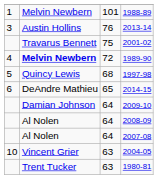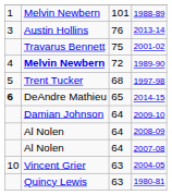1997-98 | column 2: Quincy Lewis -> Trent Tucker
2014-15 | column 1: normal -> bold
1980-81 | column 2: Trent Tucker -> Quincy Lewis
